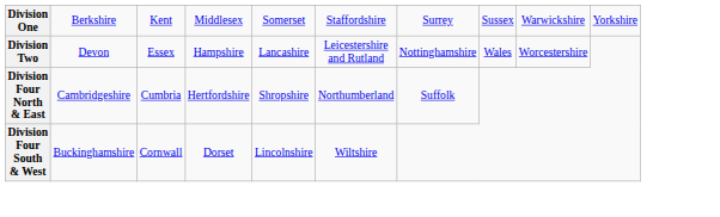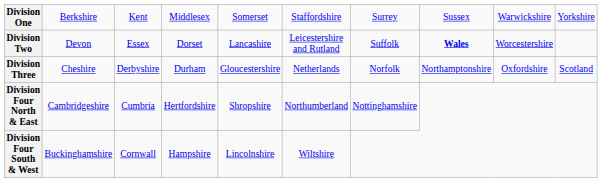Division Two | column 4: Hampshire -> Dorset
Division Two | column 7: Nottinghamshire -> Suffolk
Division Two | column 8: normal -> bold
+ row: Division Three | Cheshire | Derbyshire | Durham | Gloucestershire | Netherlands | Norfolk | Northamptonshire | Oxfordshire | Scotland
Division Four North & East | column 7: Suffolk -> Nottinghamshire
Division Four South & West | column 4: Dorset -> Hampshire
